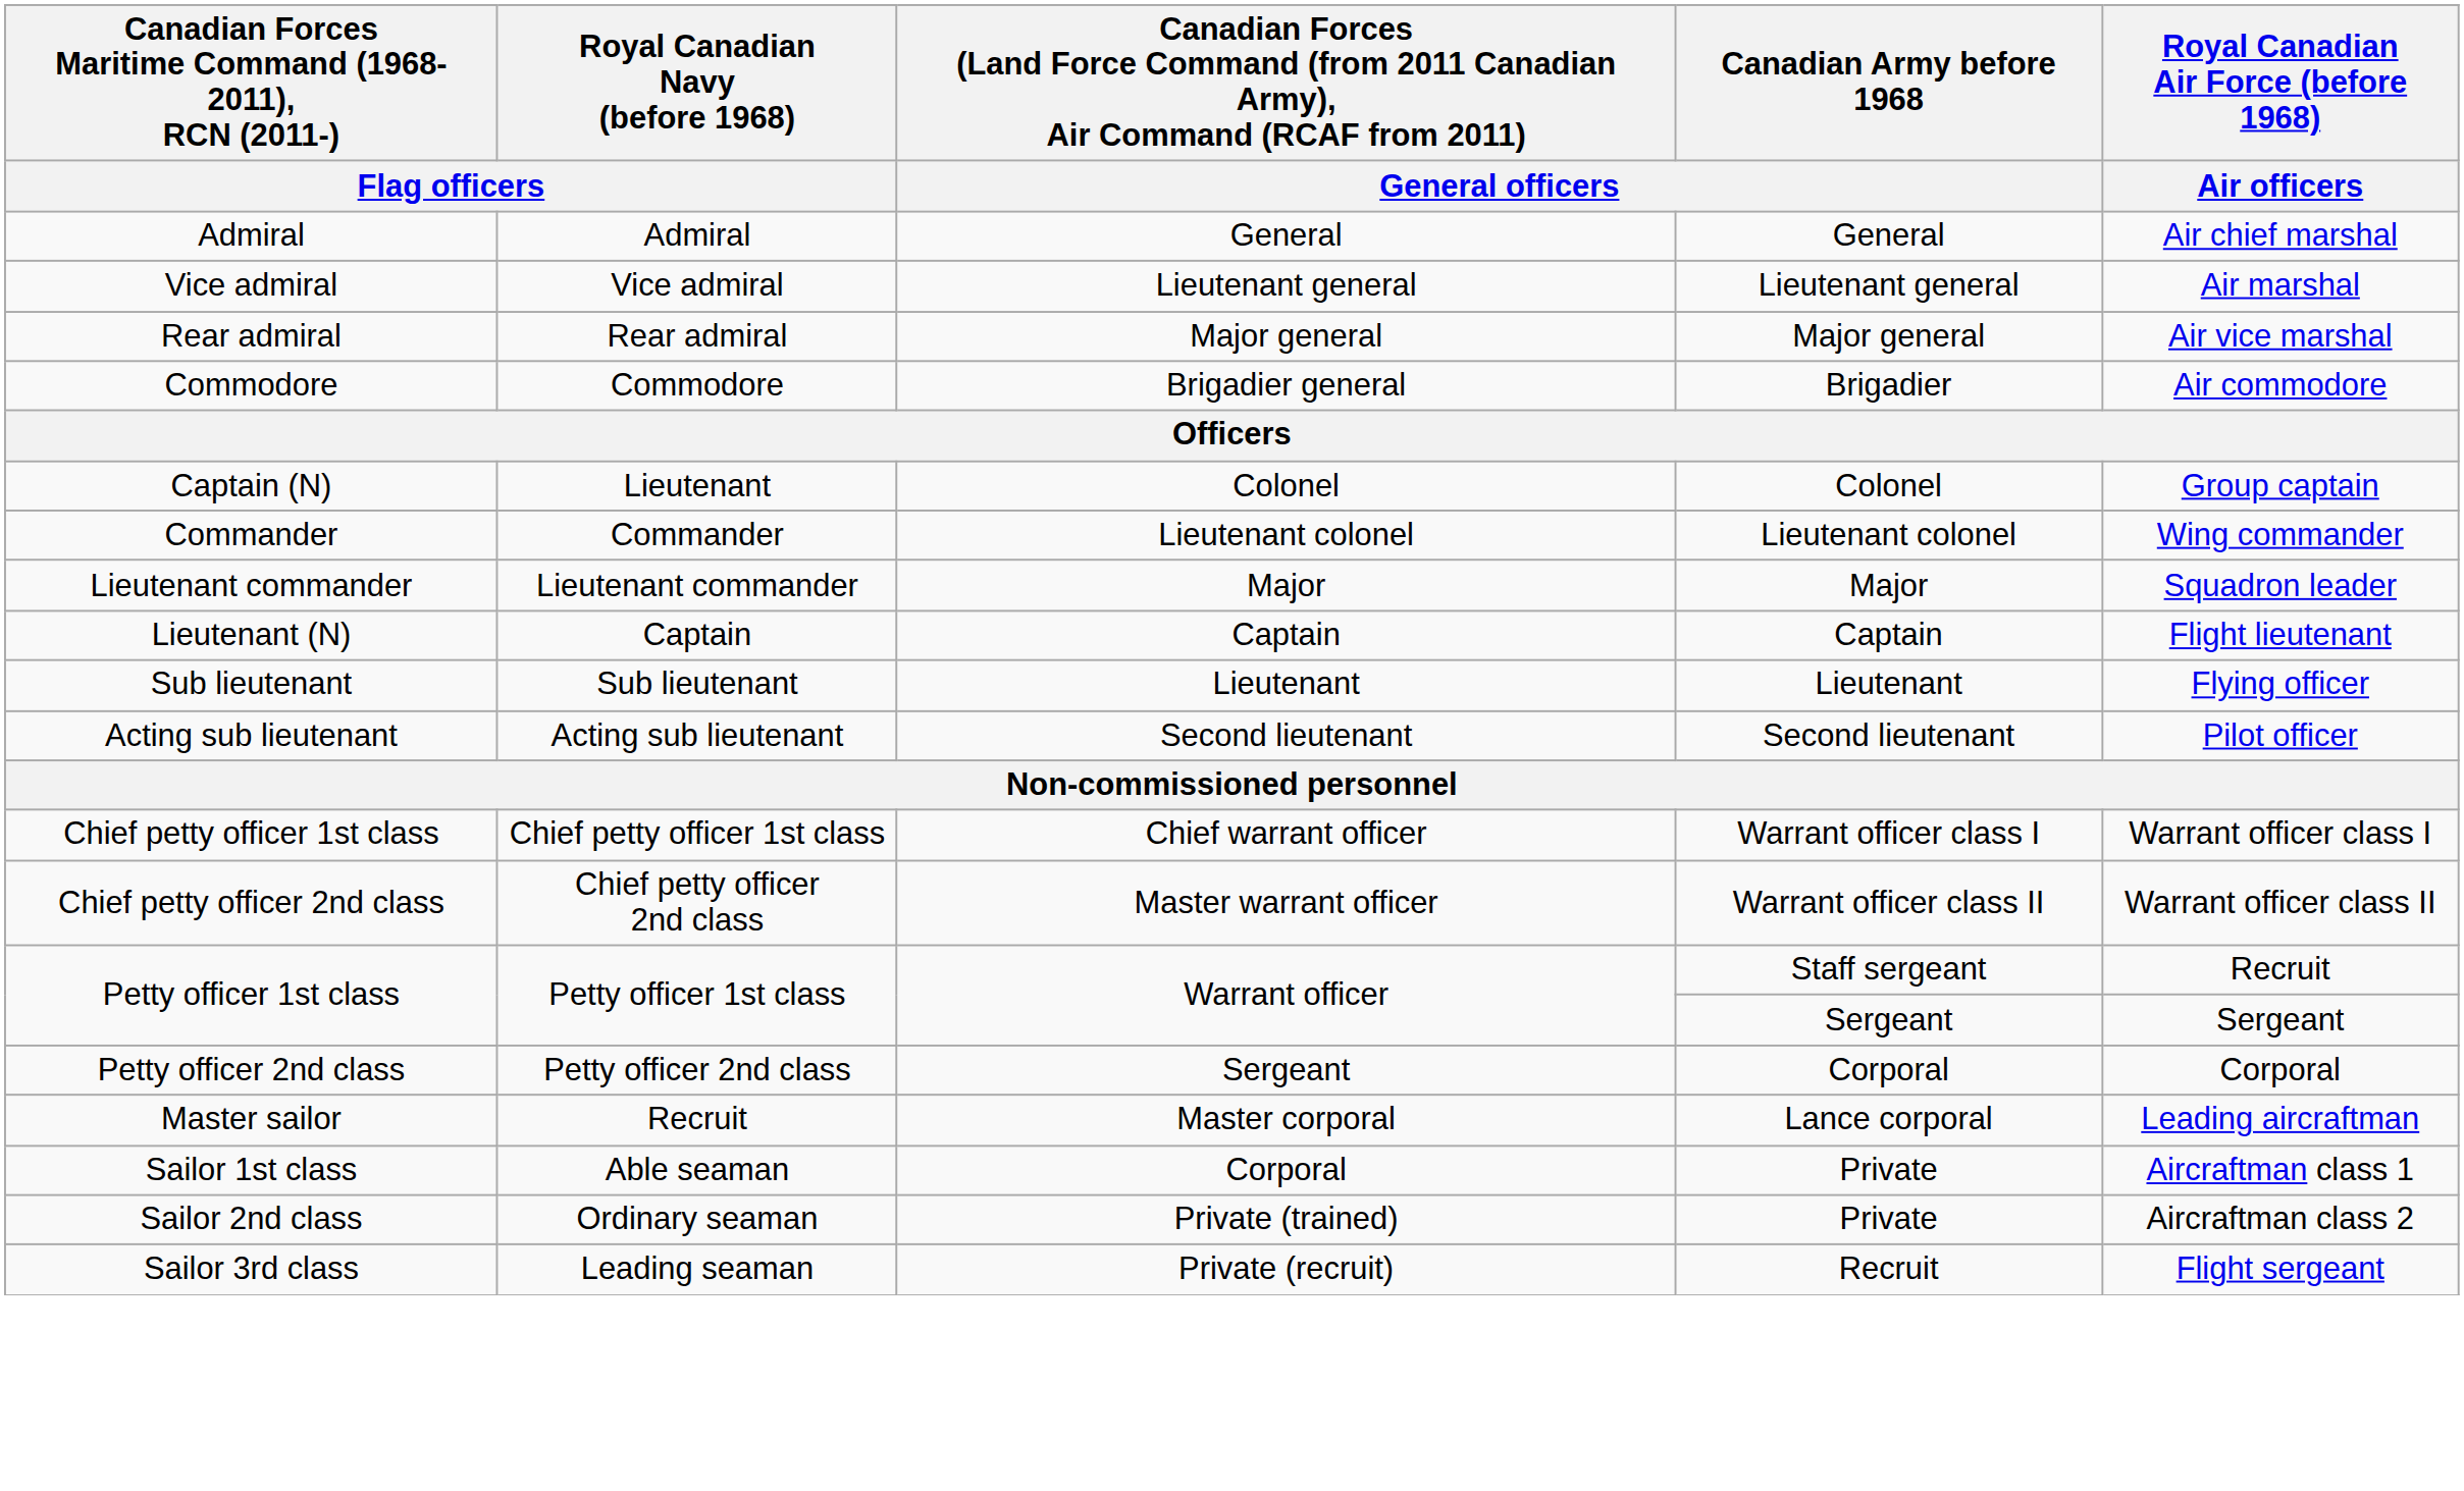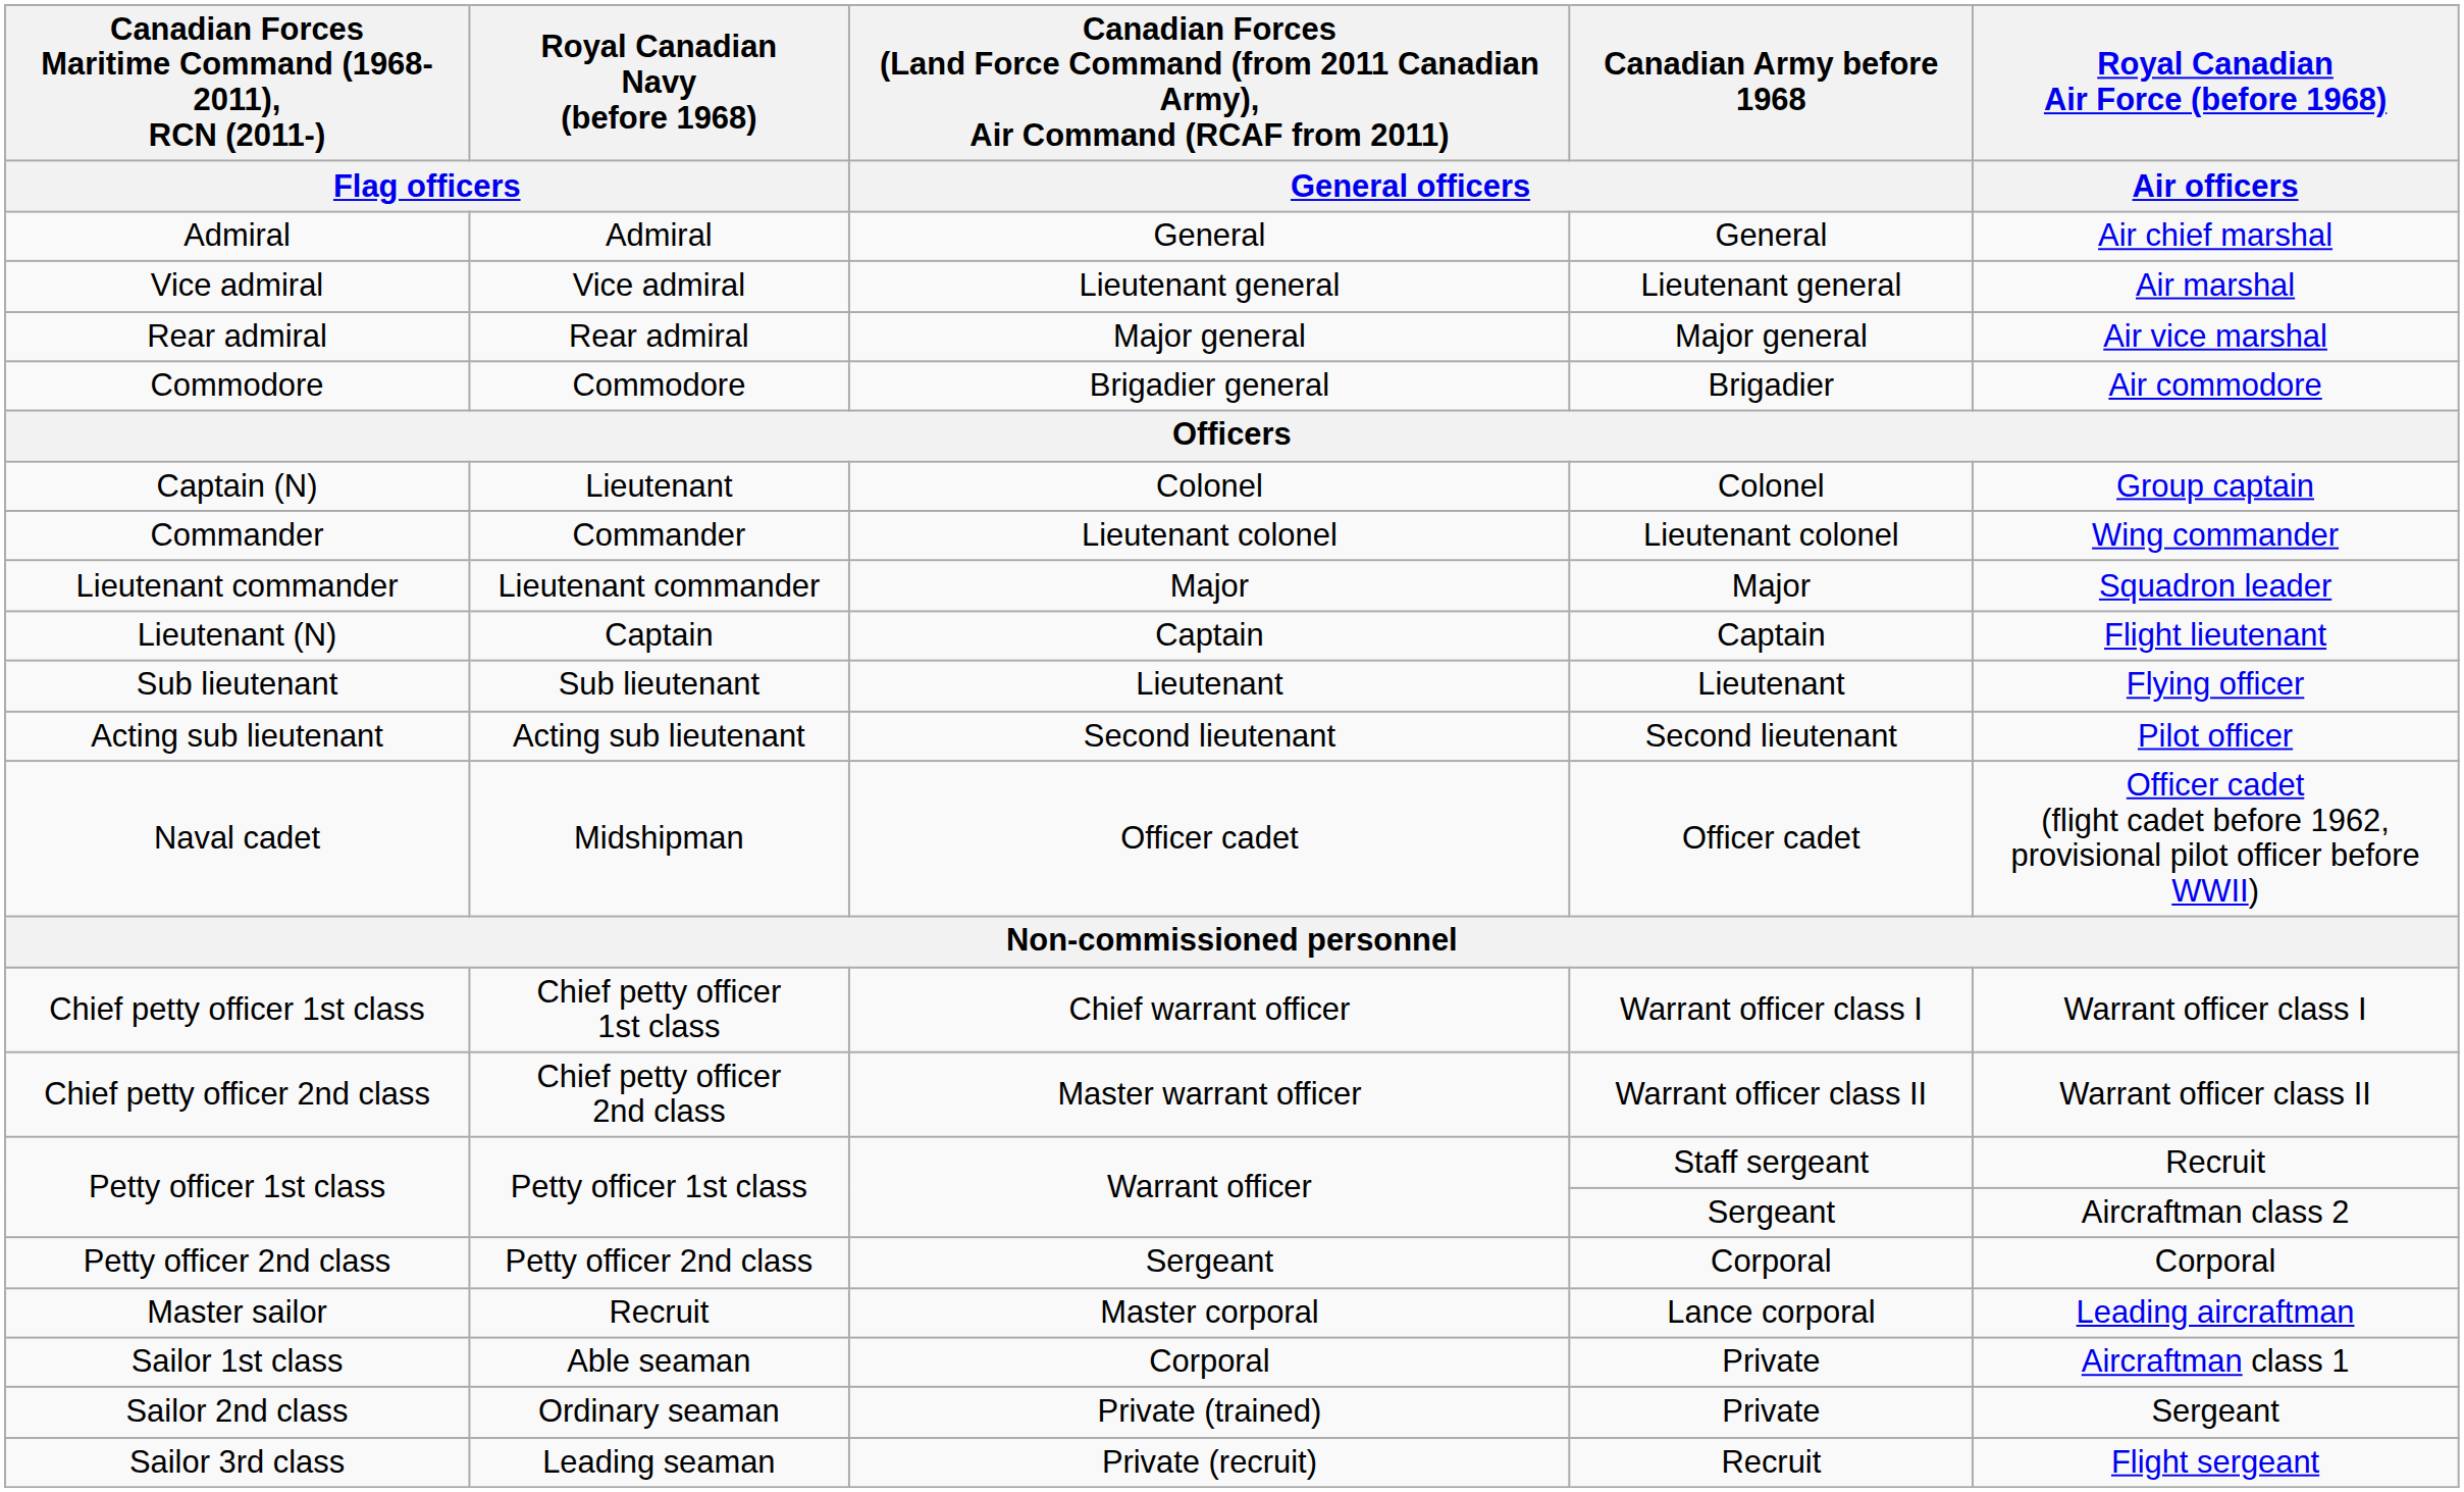+ row: Naval cadet | Midshipman | Officer cadet | Officer cadet | Officer cadet (flight cadet before 1962, provisional pilot officer before WWII)
Petty officer 1st class / Sergeant | Royal Canadian Air Force (before 1968) / Air officers: Sergeant -> Aircraftman class 2
Sailor 2nd class | Royal Canadian Air Force (before 1968) / Air officers: Aircraftman class 2 -> Sergeant
